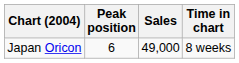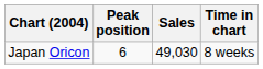Japan Oricon | Sales: 49,000 -> 49,030
